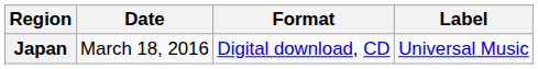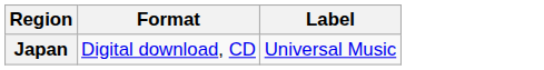- column: Date | March 18, 2016
